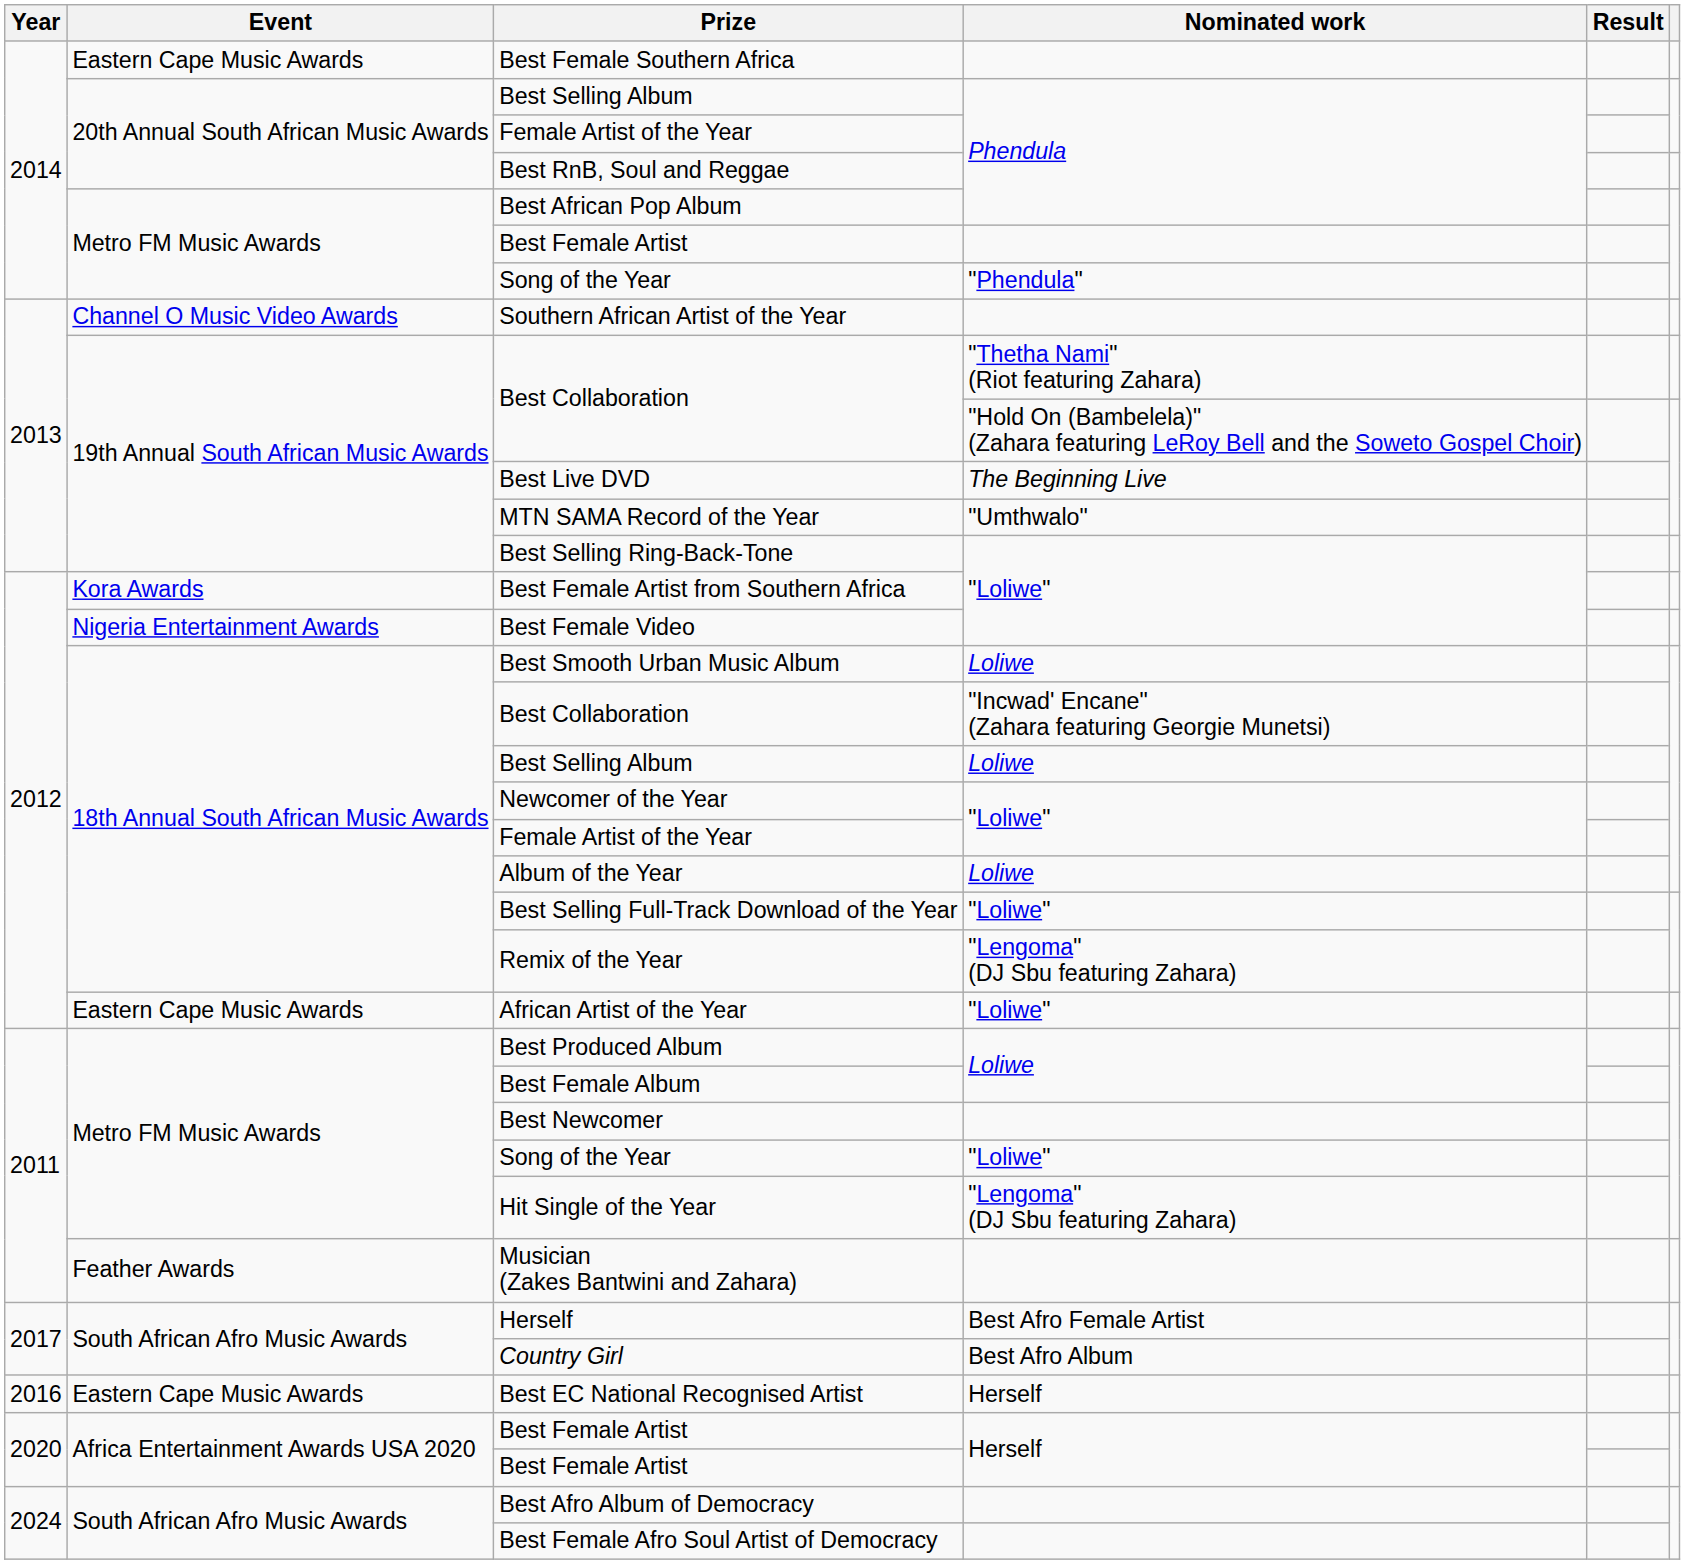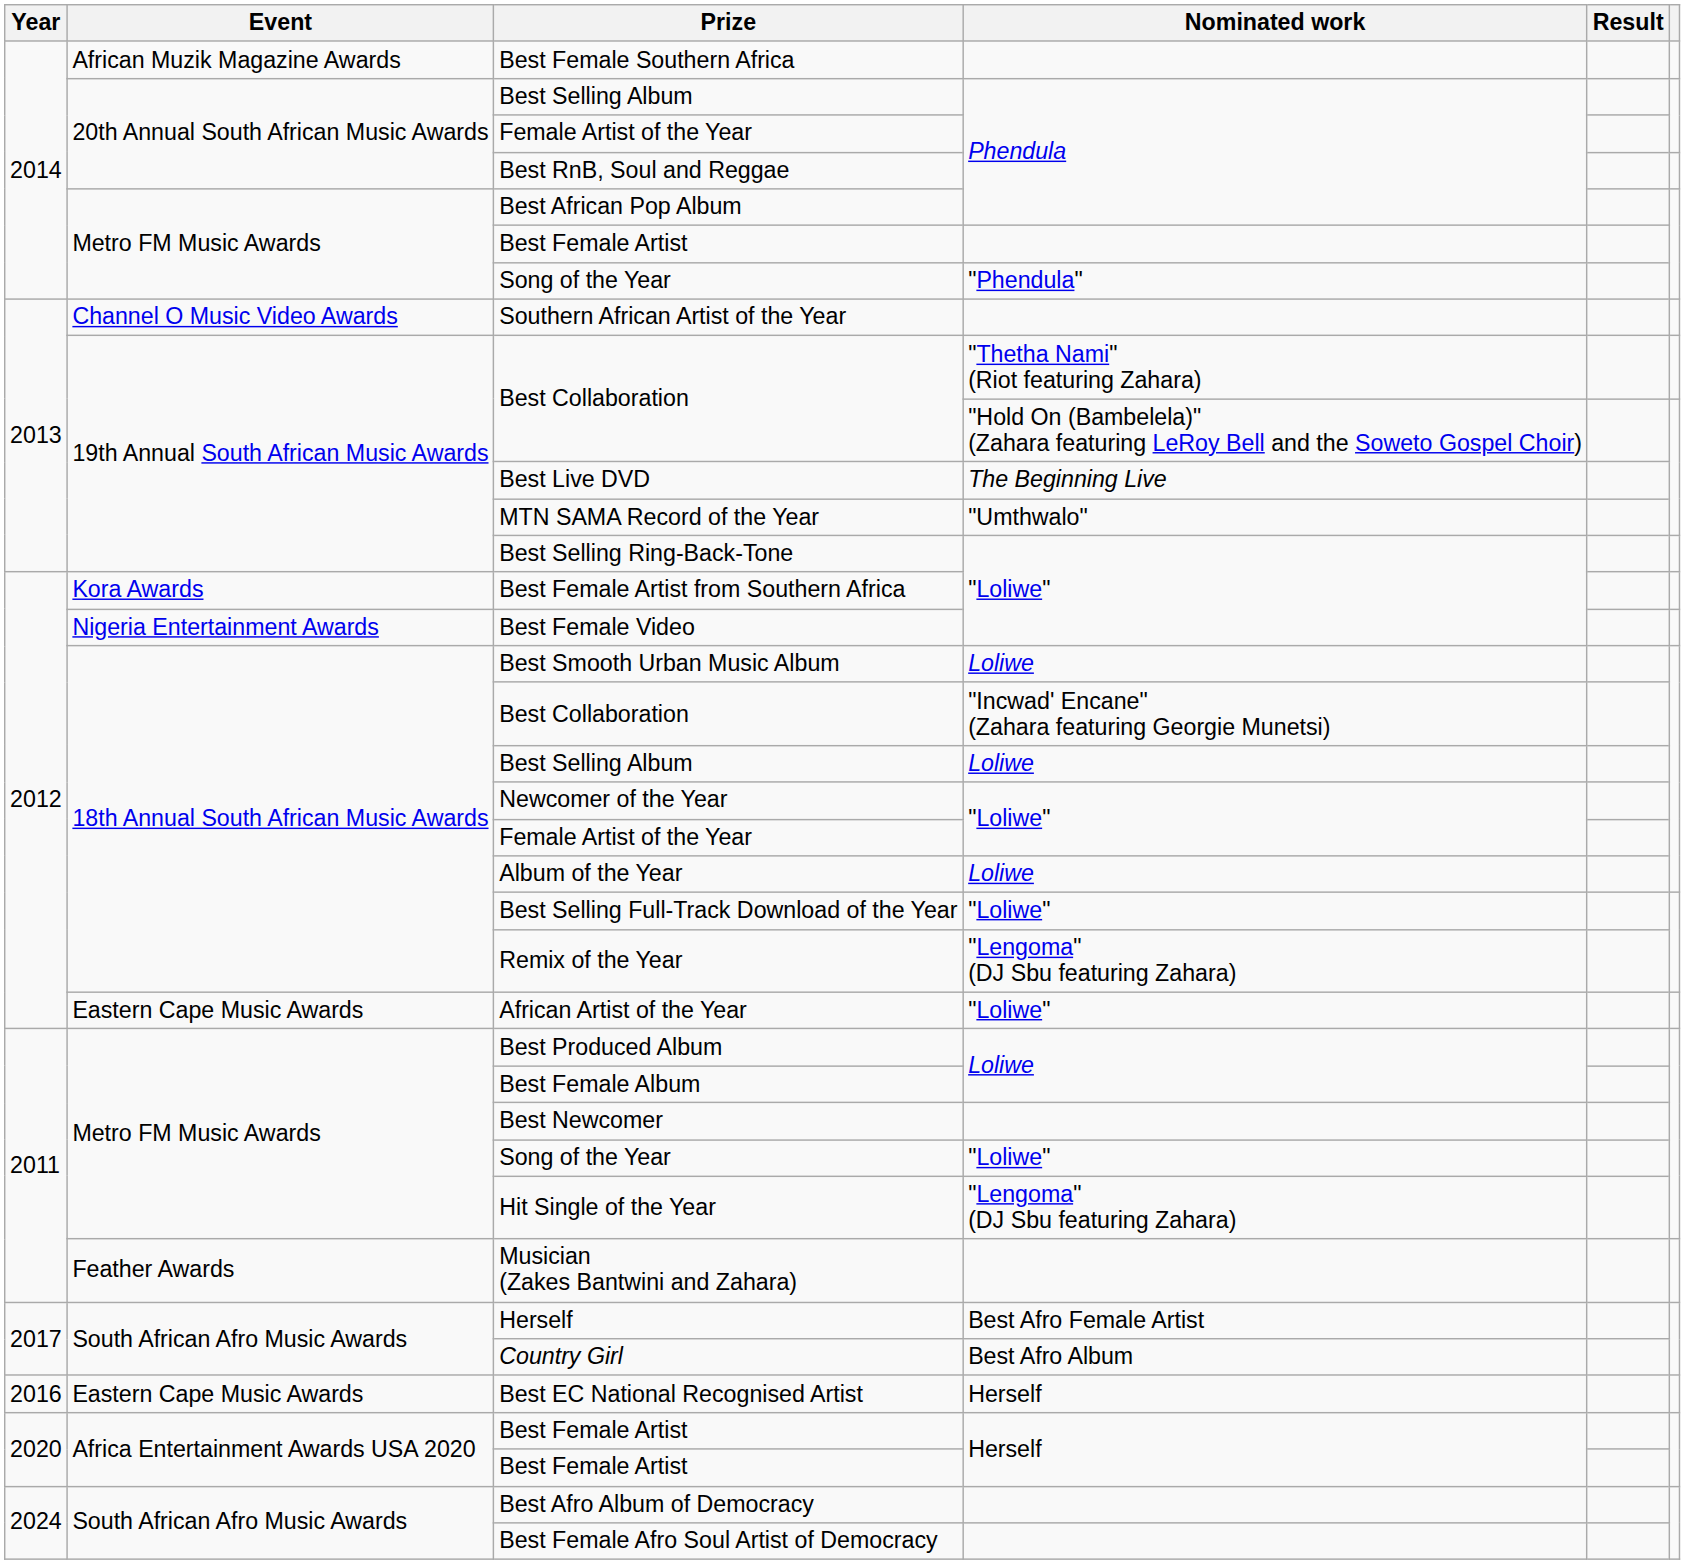Best Female Southern Africa | Event: Eastern Cape Music Awards -> African Muzik Magazine Awards
